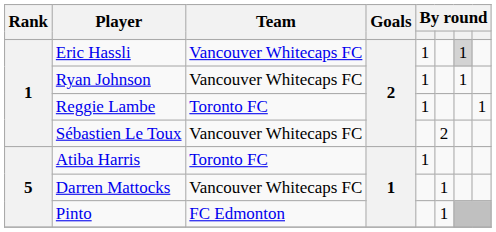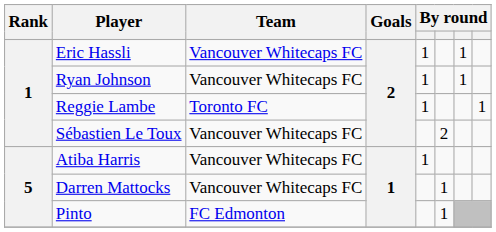Eric Hassli | column 7: lightgrey background -> no background
Atiba Harris | Team: Toronto FC -> Vancouver Whitecaps FC
